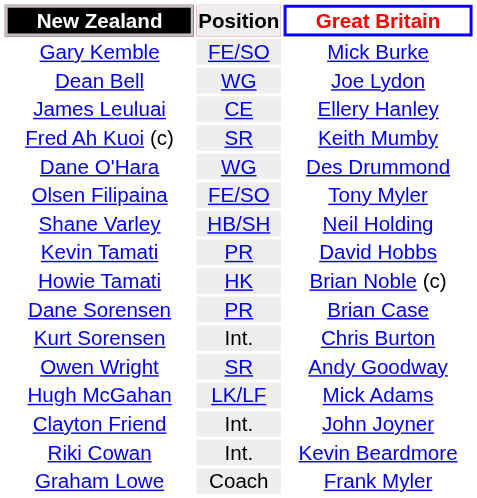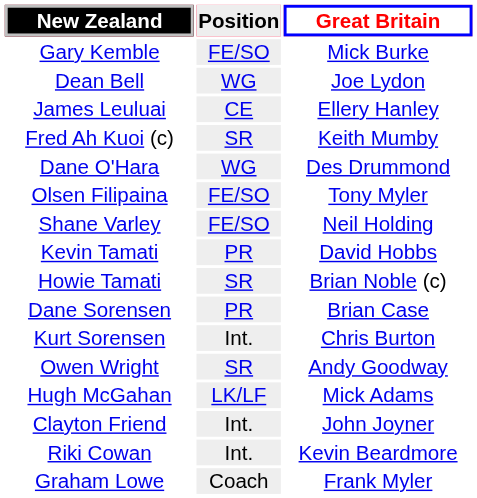Shane Varley | Position: HB/SH -> FE/SO
Howie Tamati | Position: HK -> SR
